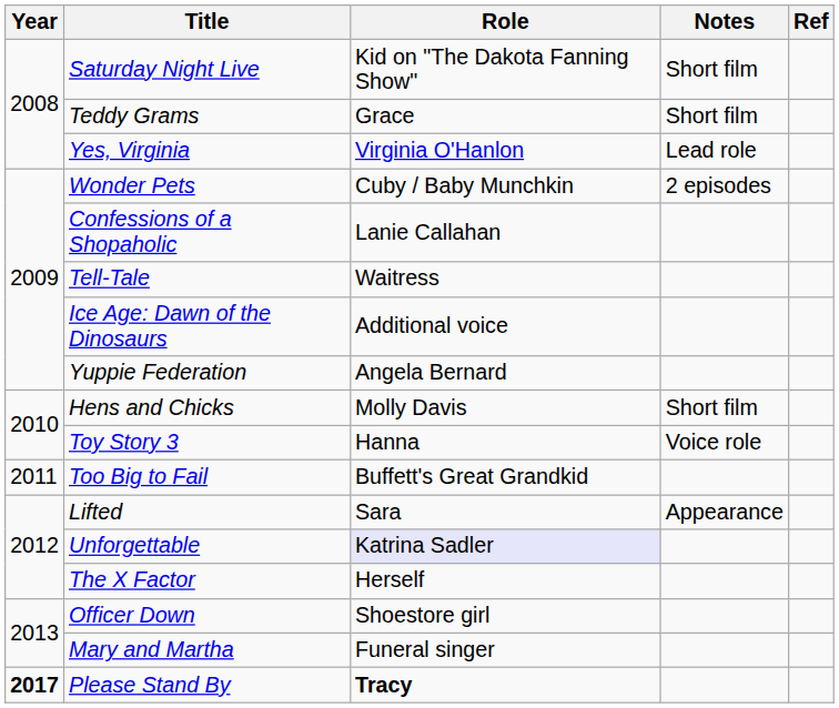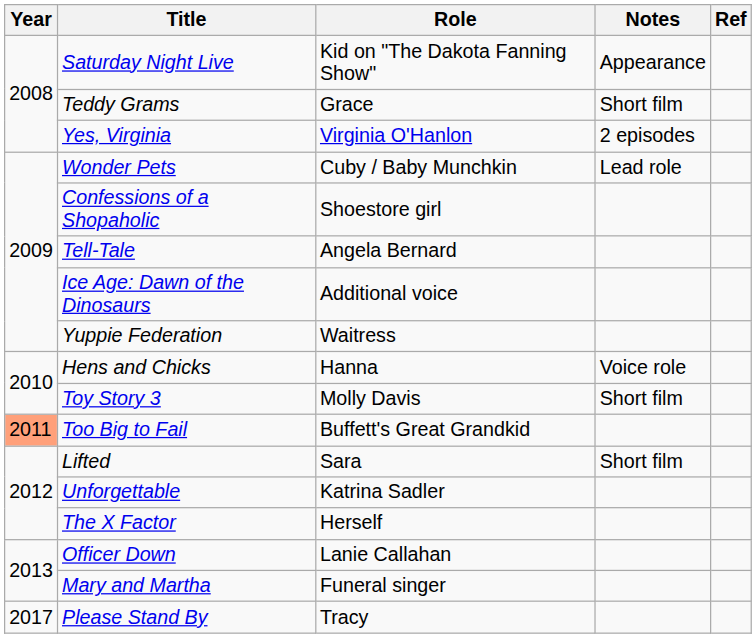Saturday Night Live | Notes: Short film -> Appearance
Yes, Virginia | Notes: Lead role -> 2 episodes
Wonder Pets | Notes: 2 episodes -> Lead role
Confessions of a Shopaholic | Role: Lanie Callahan -> Shoestore girl
Tell-Tale | Role: Waitress -> Angela Bernard
Yuppie Federation | Role: Angela Bernard -> Waitress
Hens and Chicks | Role: Molly Davis -> Hanna
Hens and Chicks | Notes: Short film -> Voice role
Toy Story 3 | Role: Hanna -> Molly Davis
Toy Story 3 | Notes: Voice role -> Short film
Too Big to Fail | Year: no background -> lightsalmon background
Lifted | Notes: Appearance -> Short film
Unforgettable | Role: lavender background -> no background
Officer Down | Role: Shoestore girl -> Lanie Callahan
Please Stand By | Year: bold -> normal
Please Stand By | Role: bold -> normal
